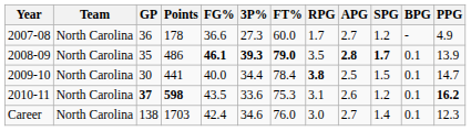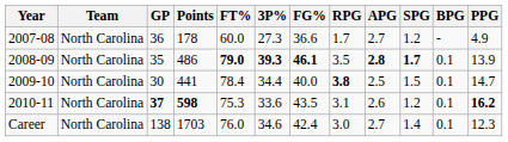columns swapped: FG% <-> FT%
